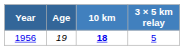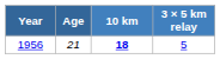1956 | Age: 19 -> 21
